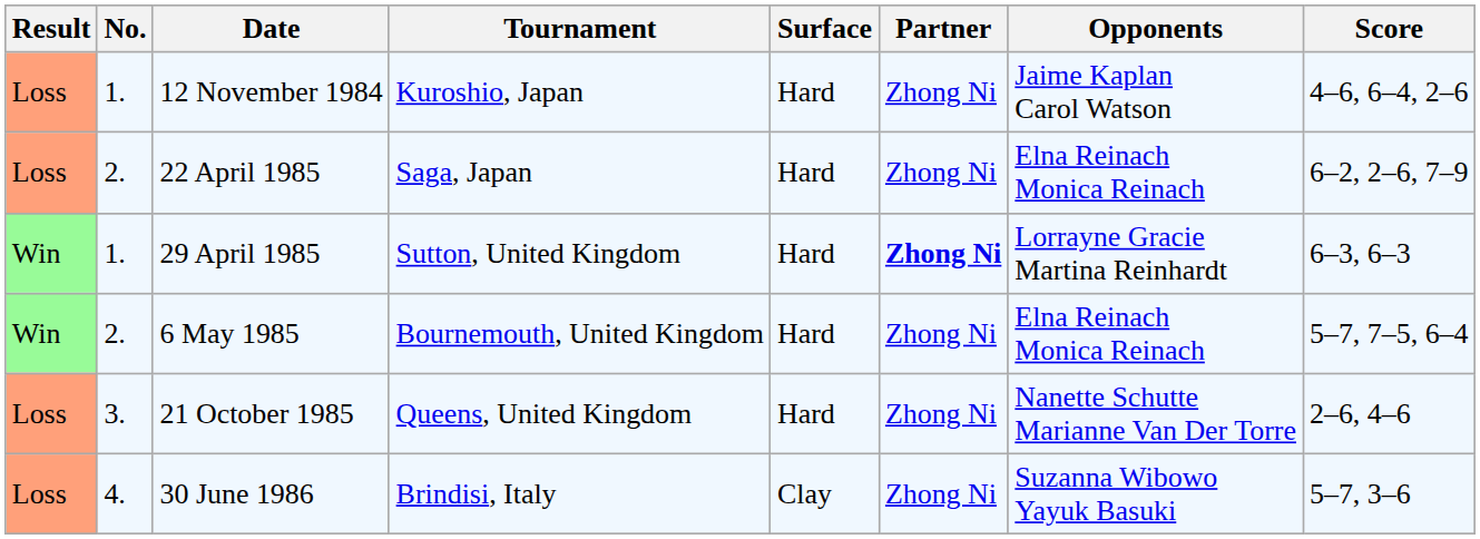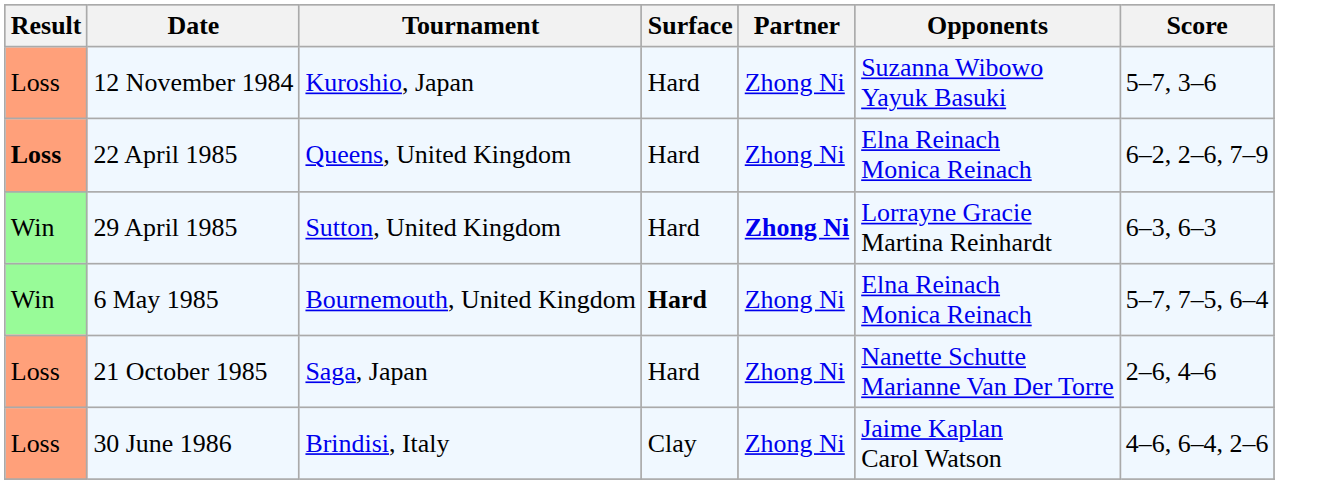- column: No. | 1. | 2. | 1. | 2. | 3. | 4.
12 November 1984 | Opponents: Jaime Kaplan Carol Watson -> Suzanna Wibowo Yayuk Basuki
12 November 1984 | Score: 4–6, 6–4, 2–6 -> 5–7, 3–6
22 April 1985 | Result: normal -> bold
22 April 1985 | Tournament: Saga, Japan -> Queens, United Kingdom
6 May 1985 | Surface: normal -> bold
21 October 1985 | Tournament: Queens, United Kingdom -> Saga, Japan
30 June 1986 | Opponents: Suzanna Wibowo Yayuk Basuki -> Jaime Kaplan Carol Watson
30 June 1986 | Score: 5–7, 3–6 -> 4–6, 6–4, 2–6
